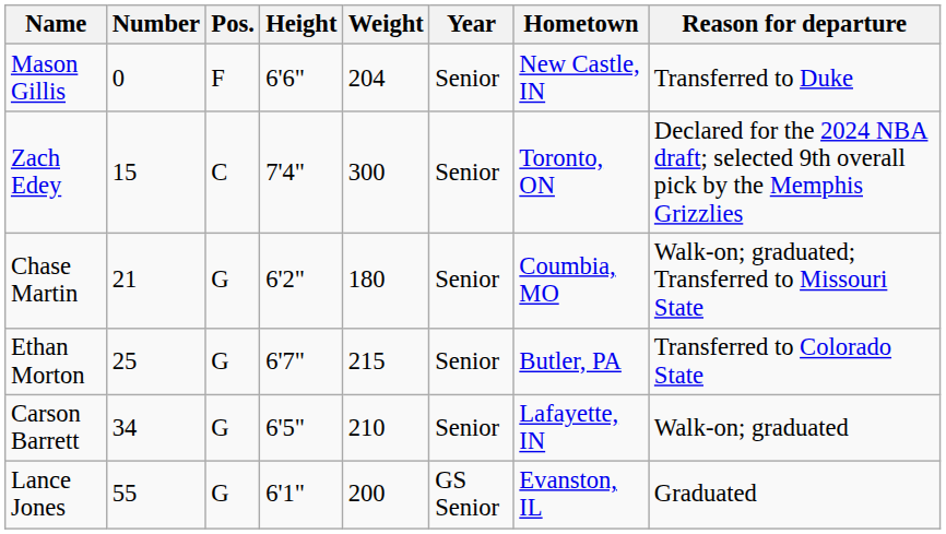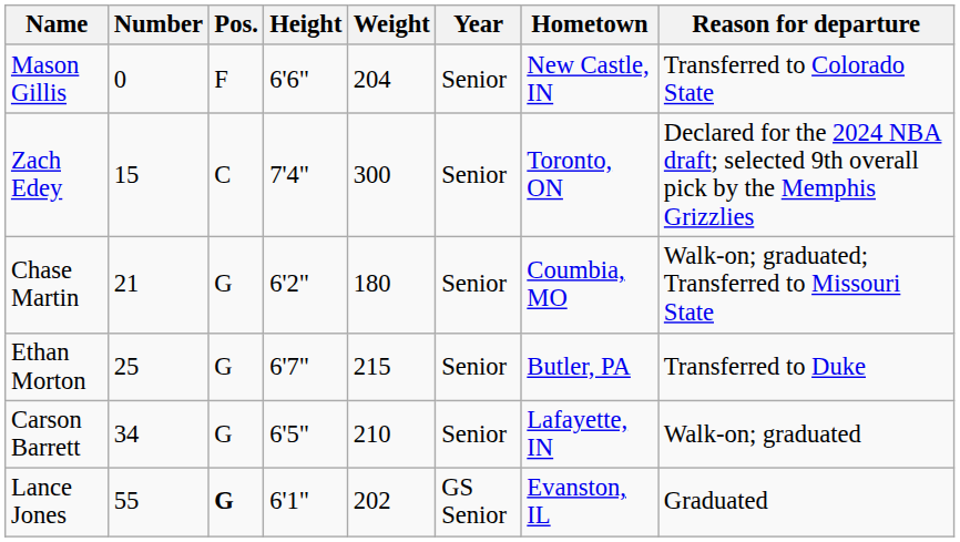Mason Gillis | Reason for departure: Transferred to Duke -> Transferred to Colorado State
Ethan Morton | Reason for departure: Transferred to Colorado State -> Transferred to Duke
Lance Jones | Pos.: normal -> bold
Lance Jones | Weight: 200 -> 202
